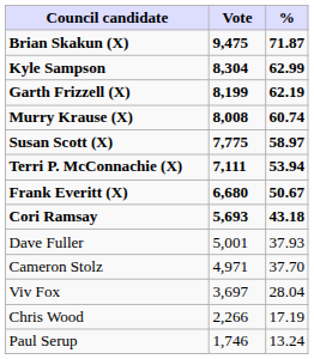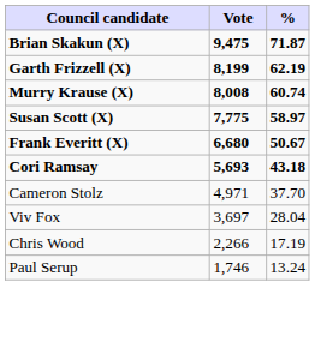- row: Kyle Sampson | 8,304 | 62.99
- row: Terri P. McConnachie (X) | 7,111 | 53.94
- row: Dave Fuller | 5,001 | 37.93
